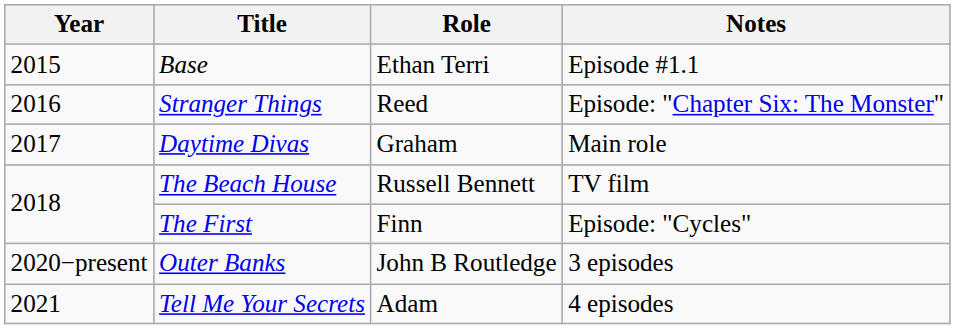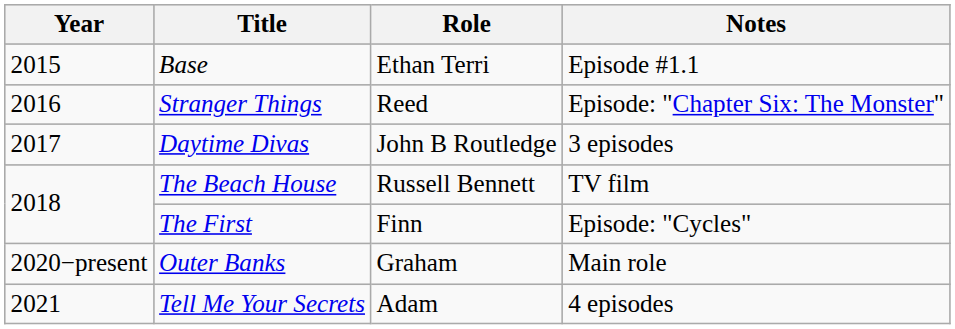Daytime Divas | Role: Graham -> John B Routledge
Daytime Divas | Notes: Main role -> 3 episodes
Outer Banks | Role: John B Routledge -> Graham
Outer Banks | Notes: 3 episodes -> Main role
